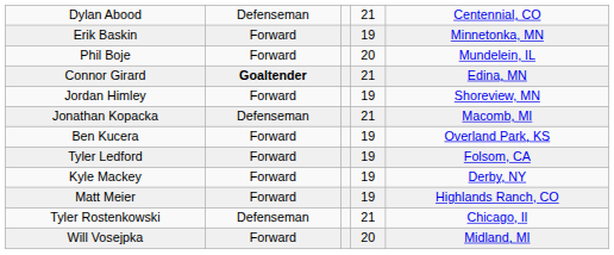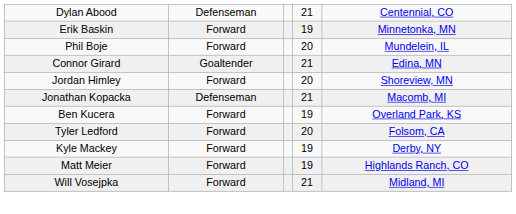Connor Girard | column 2: bold -> normal
Jordan Himley | column 4: 19 -> 20
Tyler Ledford | column 4: 19 -> 20
- row: Tyler Rostenkowski | Defenseman | 21 | Chicago, Il
Will Vosejpka | column 4: 20 -> 21
